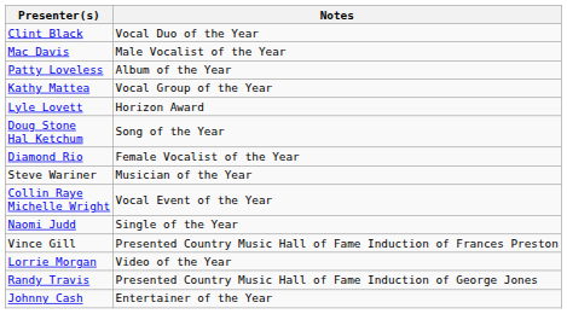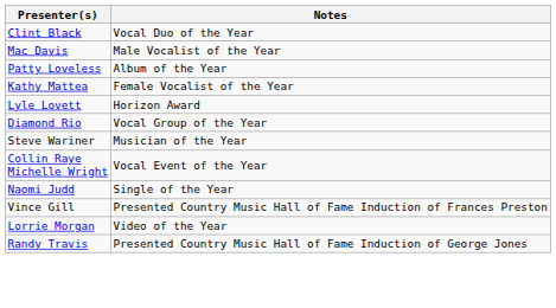Kathy Mattea | Notes: Vocal Group of the Year -> Female Vocalist of the Year
- row: Doug Stone Hal Ketchum | Song of the Year
Diamond Rio | Notes: Female Vocalist of the Year -> Vocal Group of the Year
- row: Johnny Cash | Entertainer of the Year
